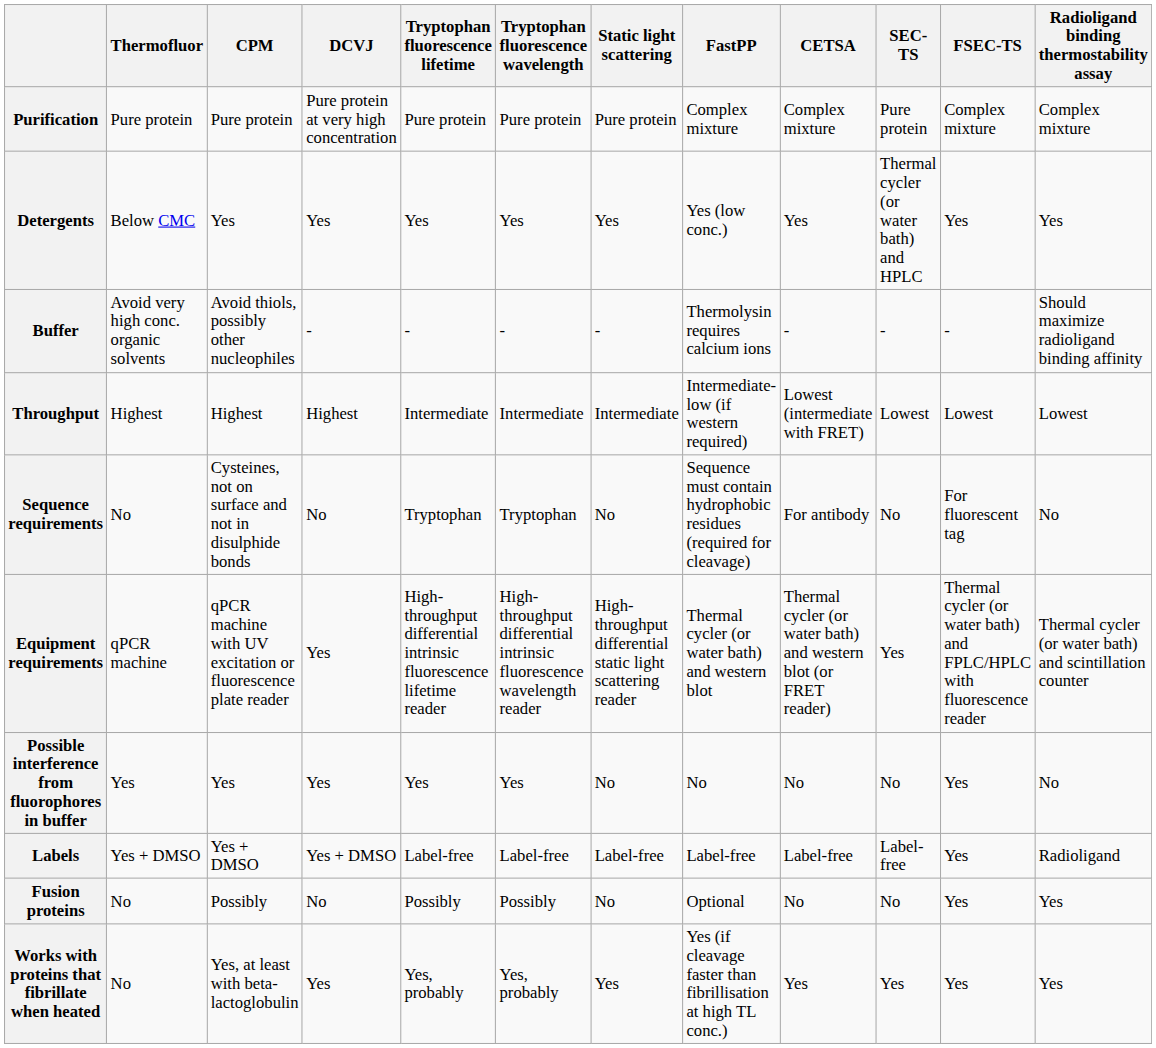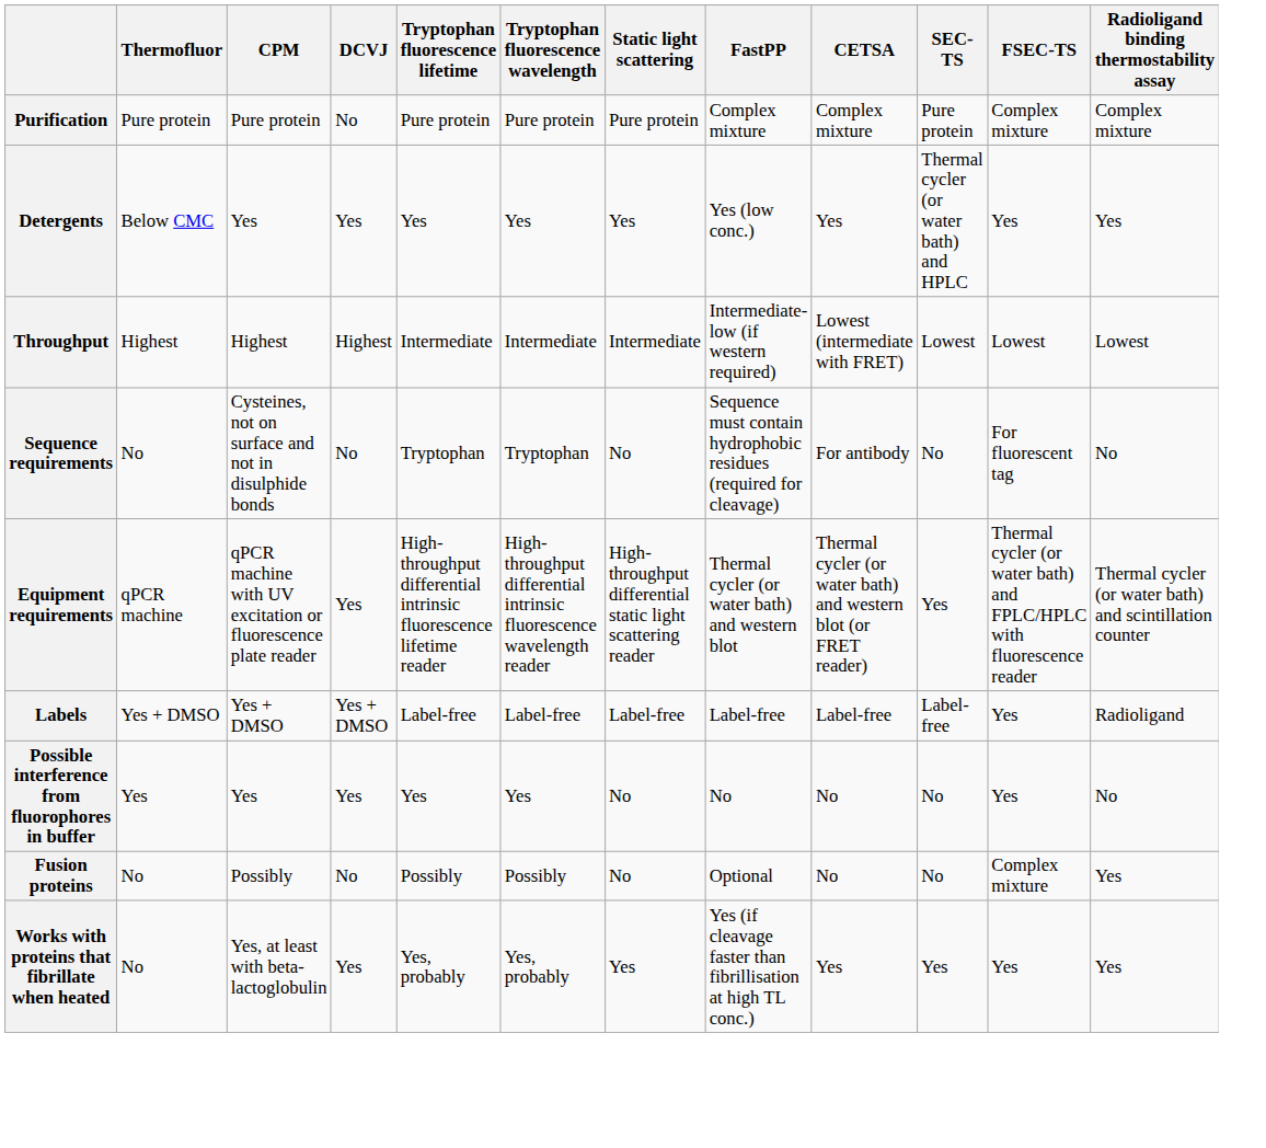Purification | DCVJ: Pure protein at very high concentration -> No
- row: Buffer | Avoid very high conc. organic solvents | Avoid thiols, possibly other nucleophiles | - | - | - | - | Thermolysin requires calcium ions | - | - | - | Should maximize radioligand binding affinity
rows swapped: Labels <-> Possible interference from fluorophores in buffer
Fusion proteins | FSEC-TS: Yes -> Complex mixture
